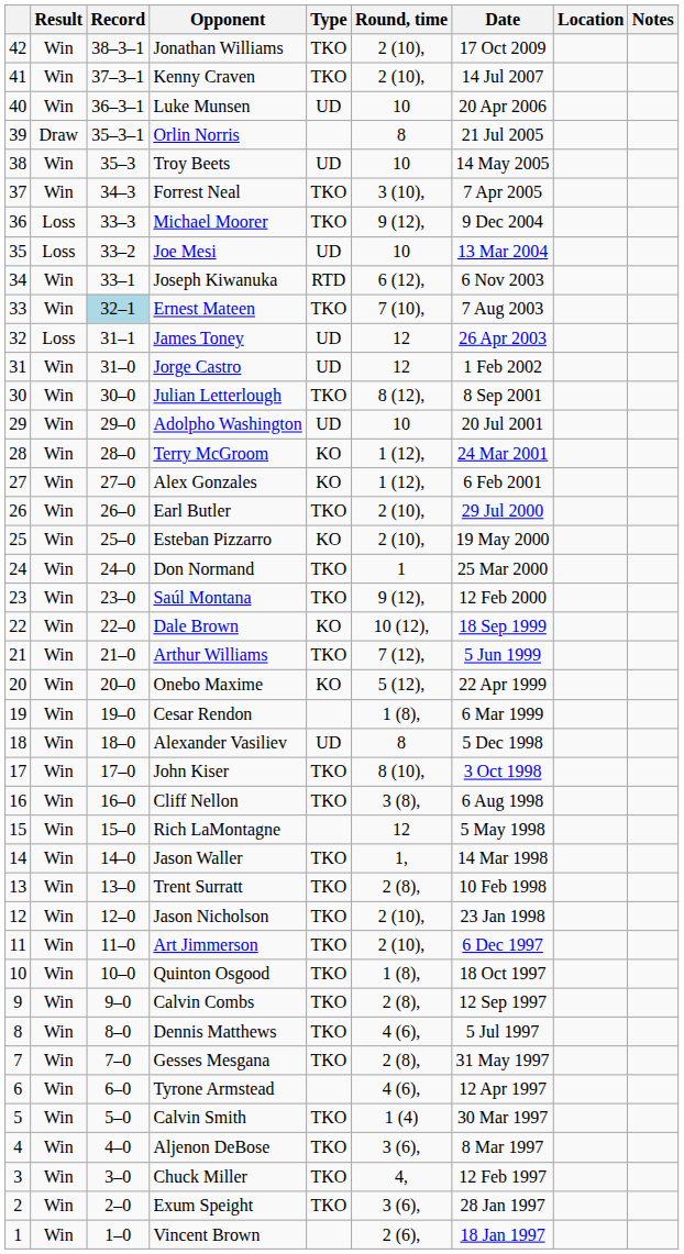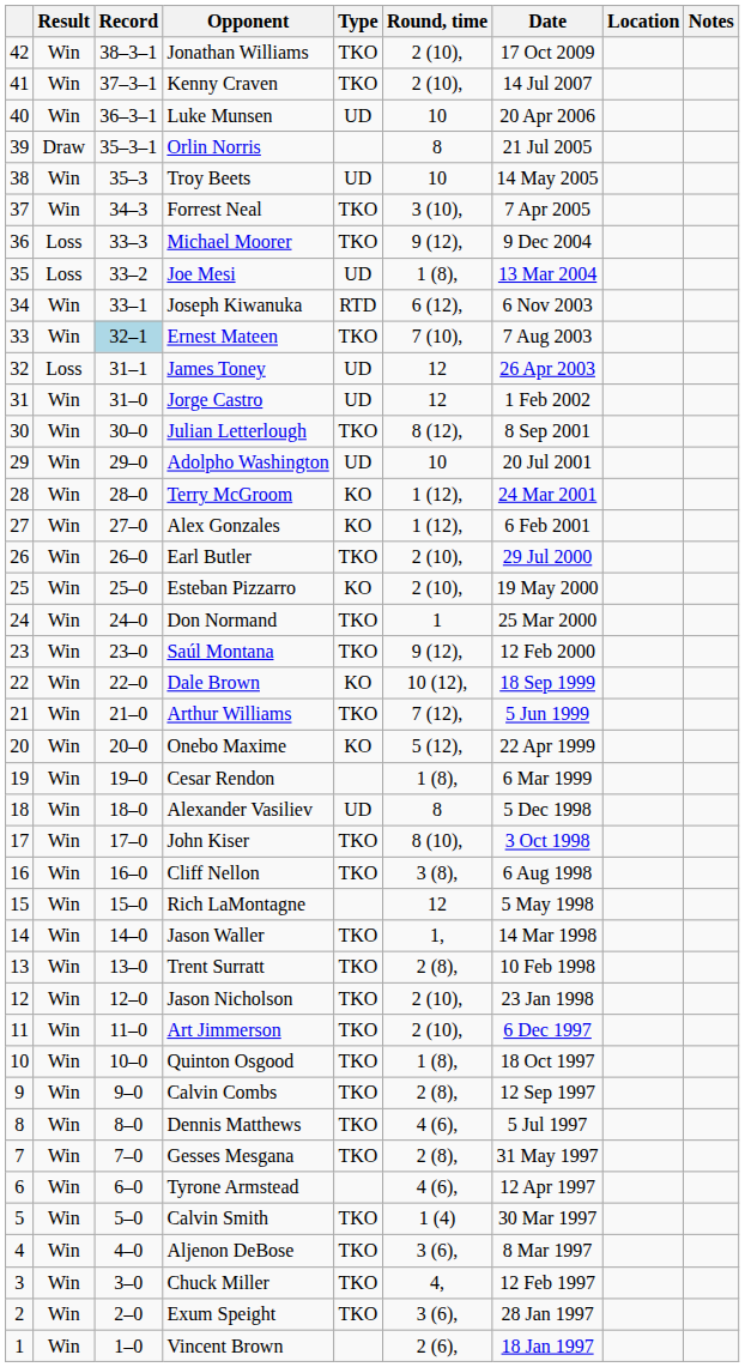Joe Mesi | Round, time: 10 -> 1 (8),
